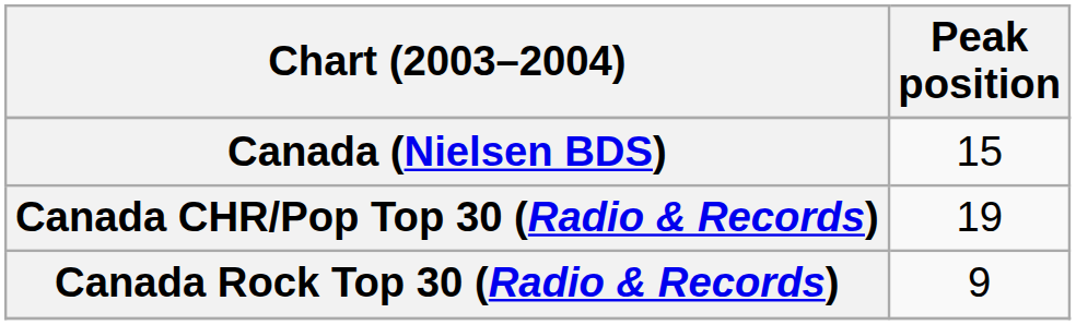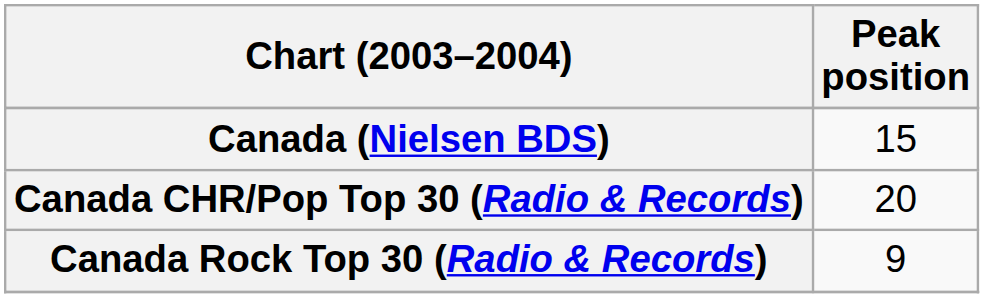Canada CHR/Pop Top 30 (Radio & Records) | Peak position: 19 -> 20
